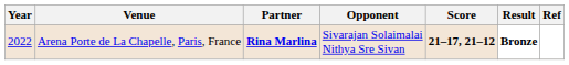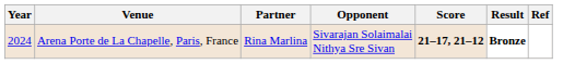Arena Porte de La Chapelle, Paris, France | Year: 2022 -> 2024
Arena Porte de La Chapelle, Paris, France | Partner: bold -> normal
